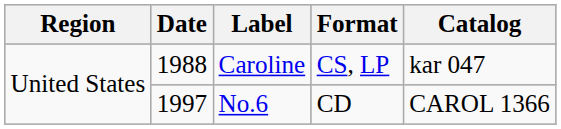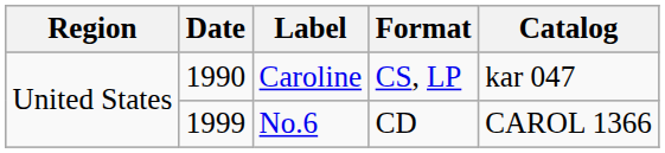Caroline | Date: 1988 -> 1990
No.6 | Date: 1997 -> 1999
